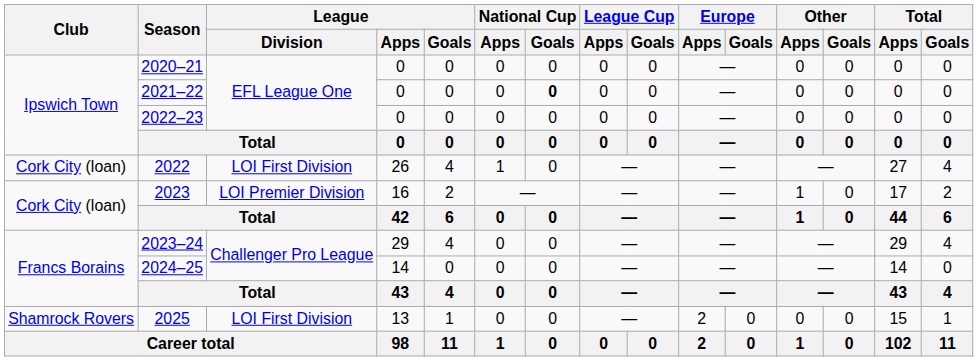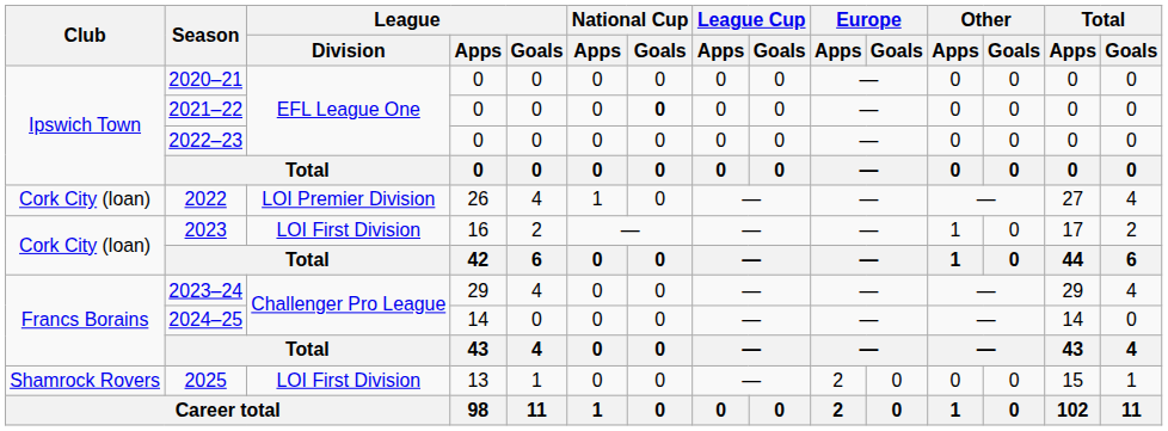2022 | League / Division: LOI First Division -> LOI Premier Division
2023 | League / Division: LOI Premier Division -> LOI First Division
